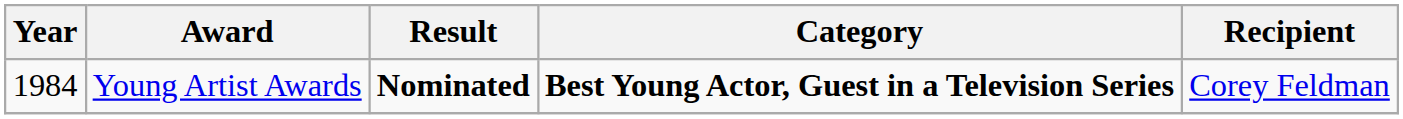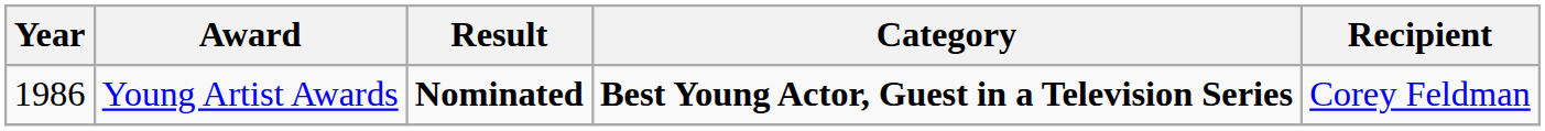Young Artist Awards | Year: 1984 -> 1986
